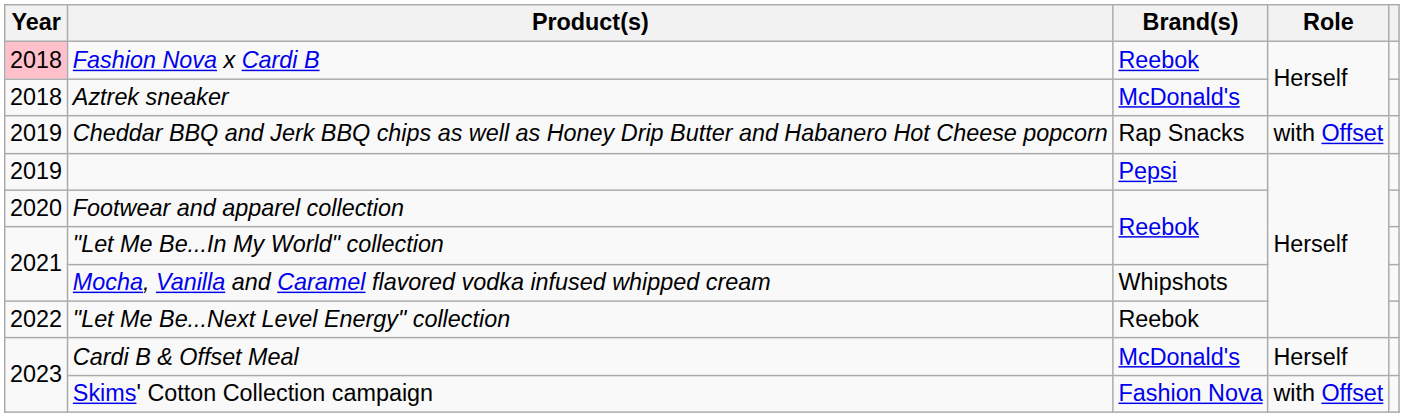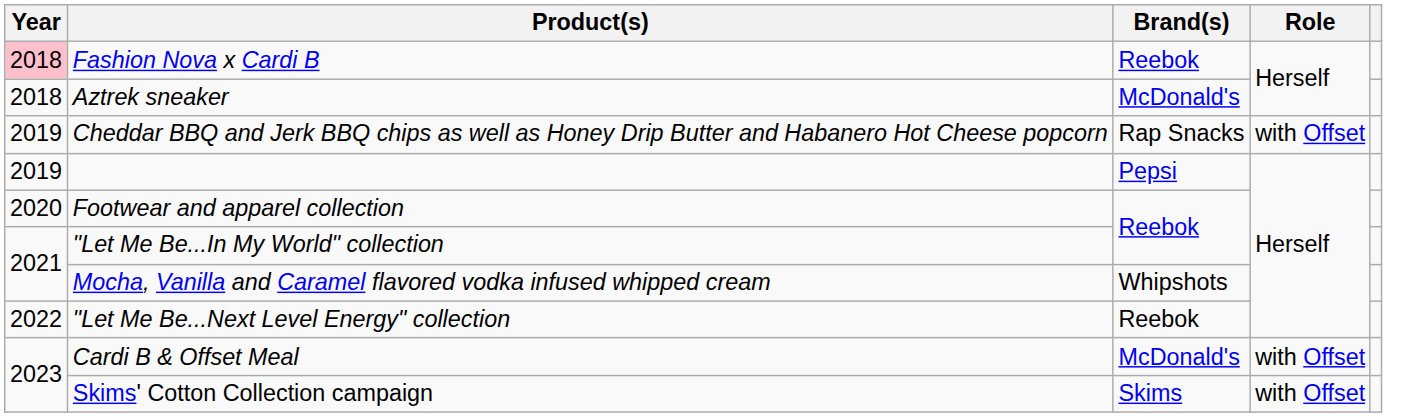Cardi B & Offset Meal | Role: Herself -> with Offset
Skims' Cotton Collection campaign | Brand(s): Fashion Nova -> Skims
